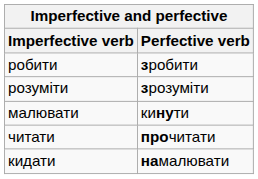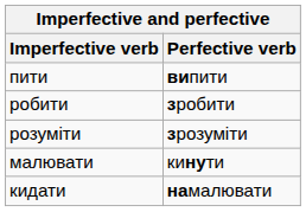+ row: пити | випити
- row: читати | прочитати
